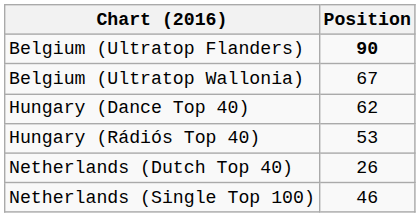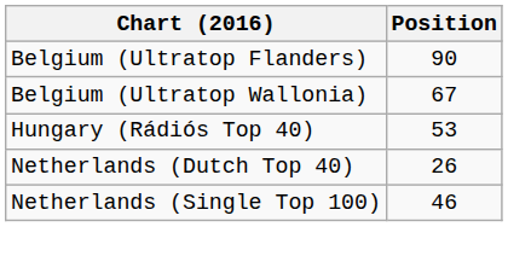Belgium (Ultratop Flanders) | Position: bold -> normal
- row: Hungary (Dance Top 40) | 62
